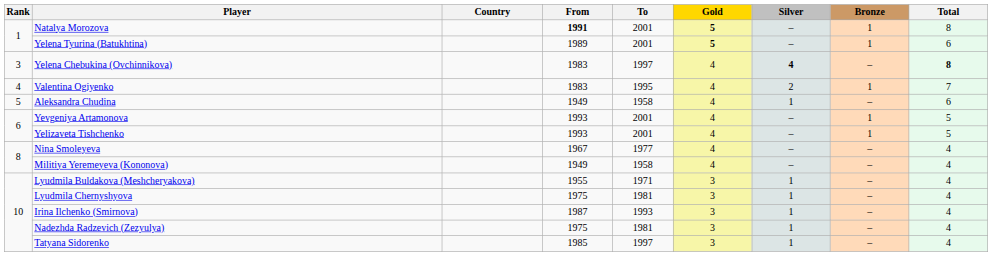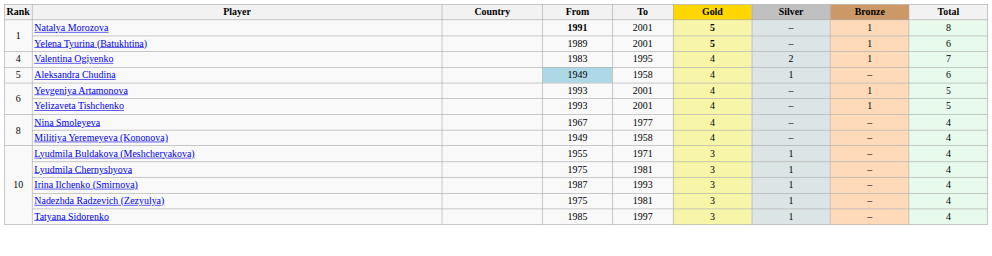- row: 3 | Yelena Chebukina (Ovchinnikova) | 1983 | 1997 | 4 | 4 | – | 8
Aleksandra Chudina | From: no background -> lightblue background
